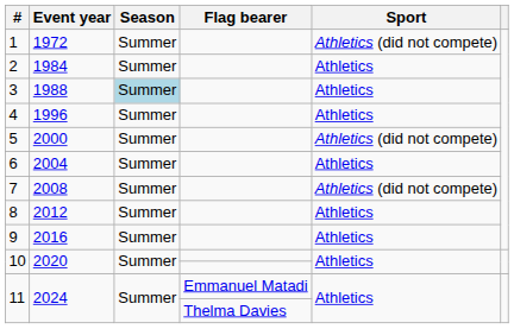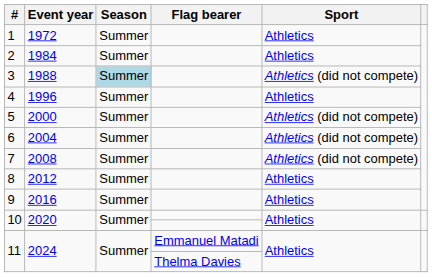1 | Sport: Athletics (did not compete) -> Athletics
3 | Sport: Athletics -> Athletics (did not compete)
6 | Sport: Athletics -> Athletics (did not compete)
